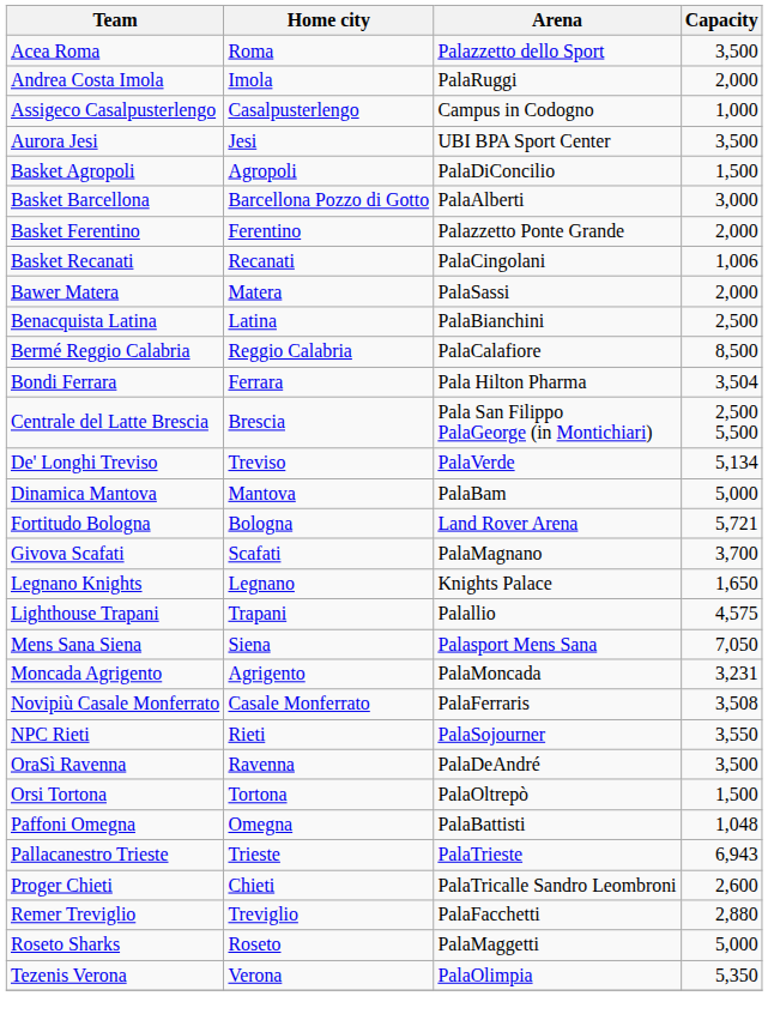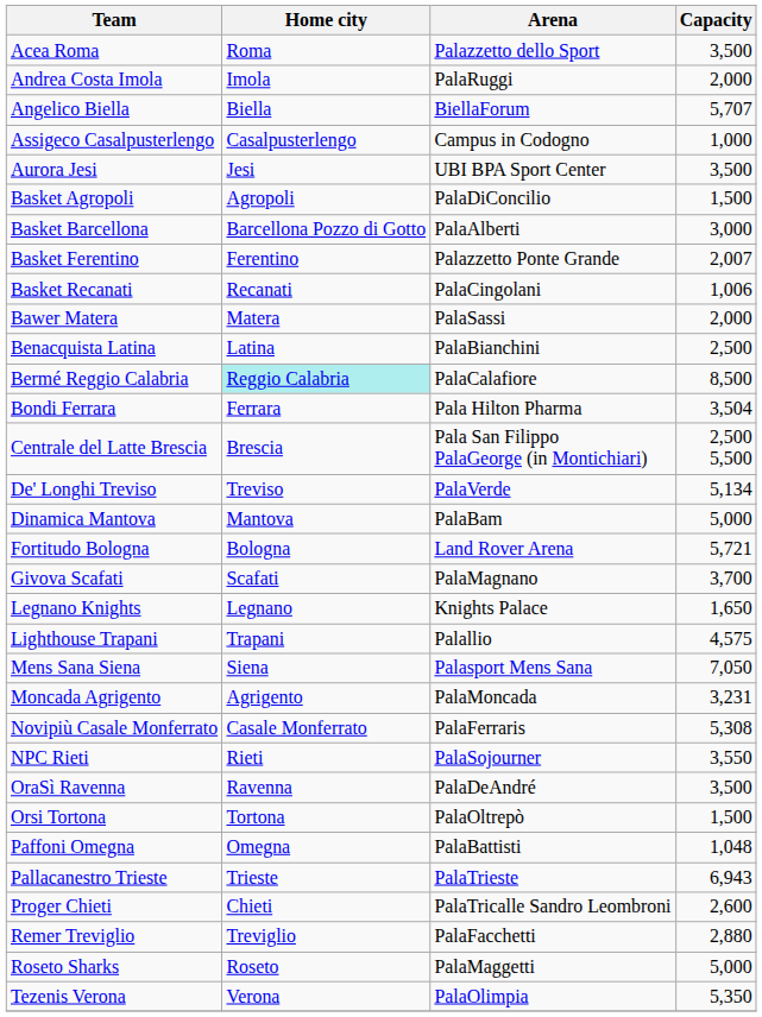+ row: Angelico Biella | Biella | BiellaForum | 5,707
Basket Ferentino | Capacity: 2,000 -> 2,007
Bermé Reggio Calabria | Home city: no background -> paleturquoise background
Novipiù Casale Monferrato | Capacity: 3,508 -> 5,308
